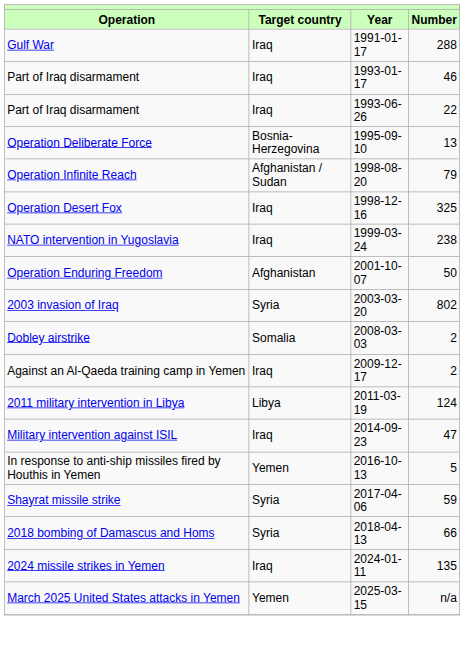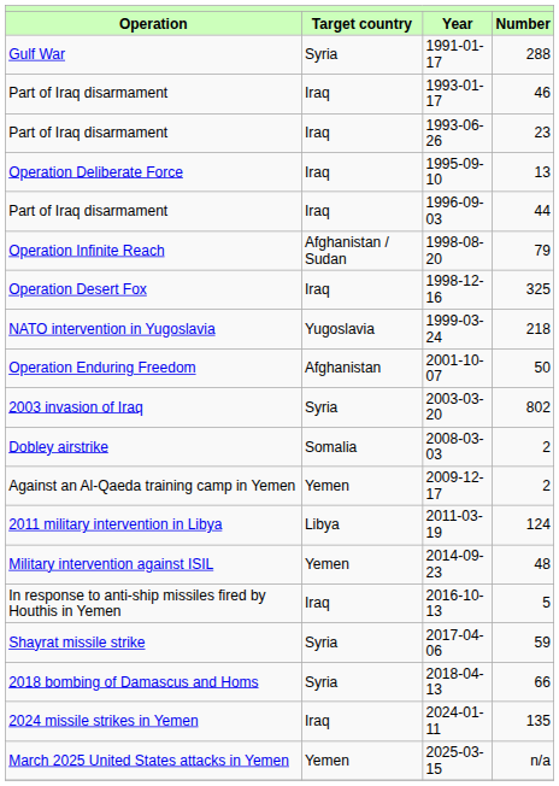1991-01-17 | Target country: Iraq -> Syria
1993-06-26 | Number: 22 -> 23
1995-09-10 | Target country: Bosnia-Herzegovina -> Iraq
+ row: Part of Iraq disarmament | Iraq | 1996-09-03 | 44
1999-03-24 | Target country: Iraq -> Yugoslavia
1999-03-24 | Number: 238 -> 218
2009-12-17 | Target country: Iraq -> Yemen
2014-09-23 | Target country: Iraq -> Yemen
2014-09-23 | Number: 47 -> 48
2016-10-13 | Target country: Yemen -> Iraq
